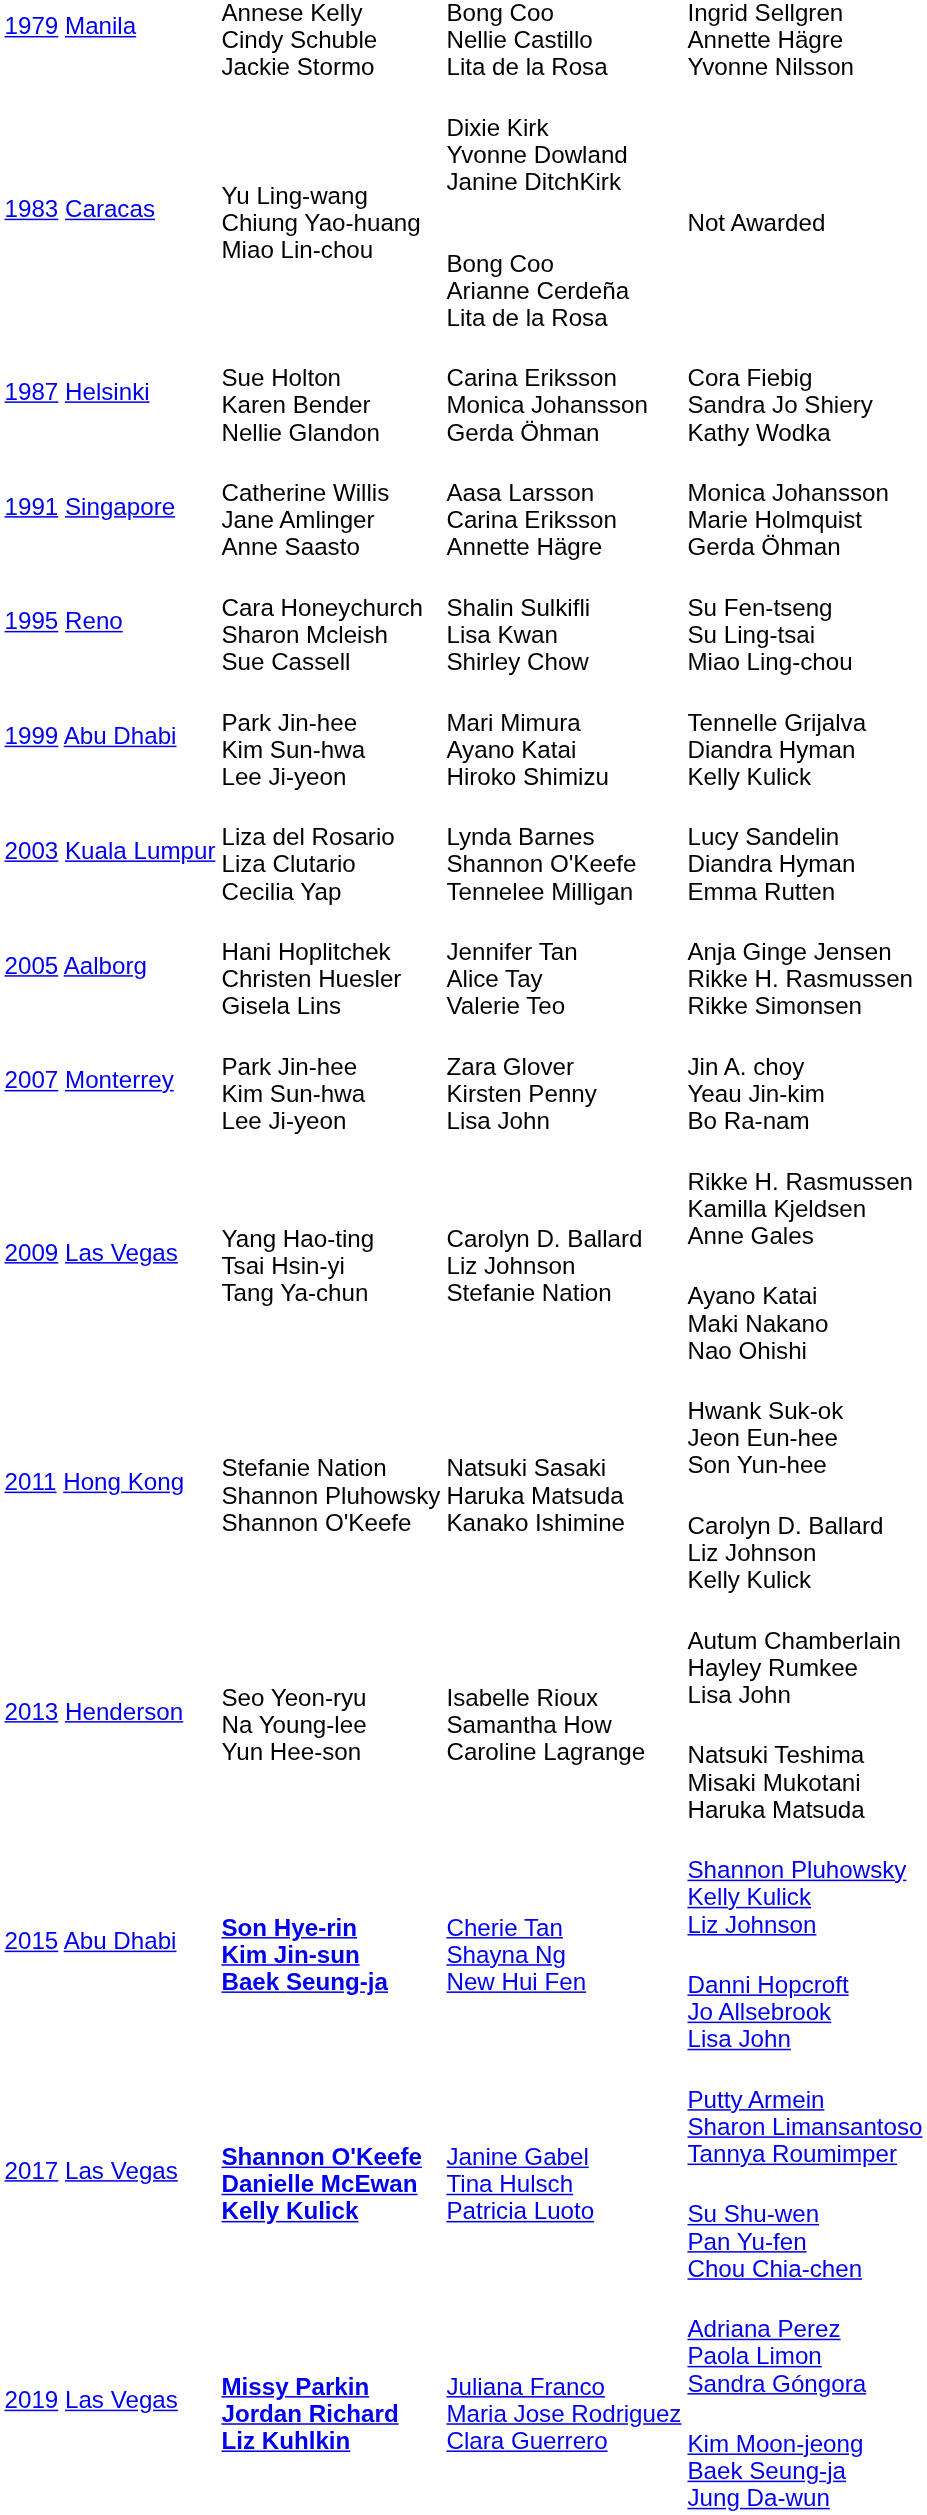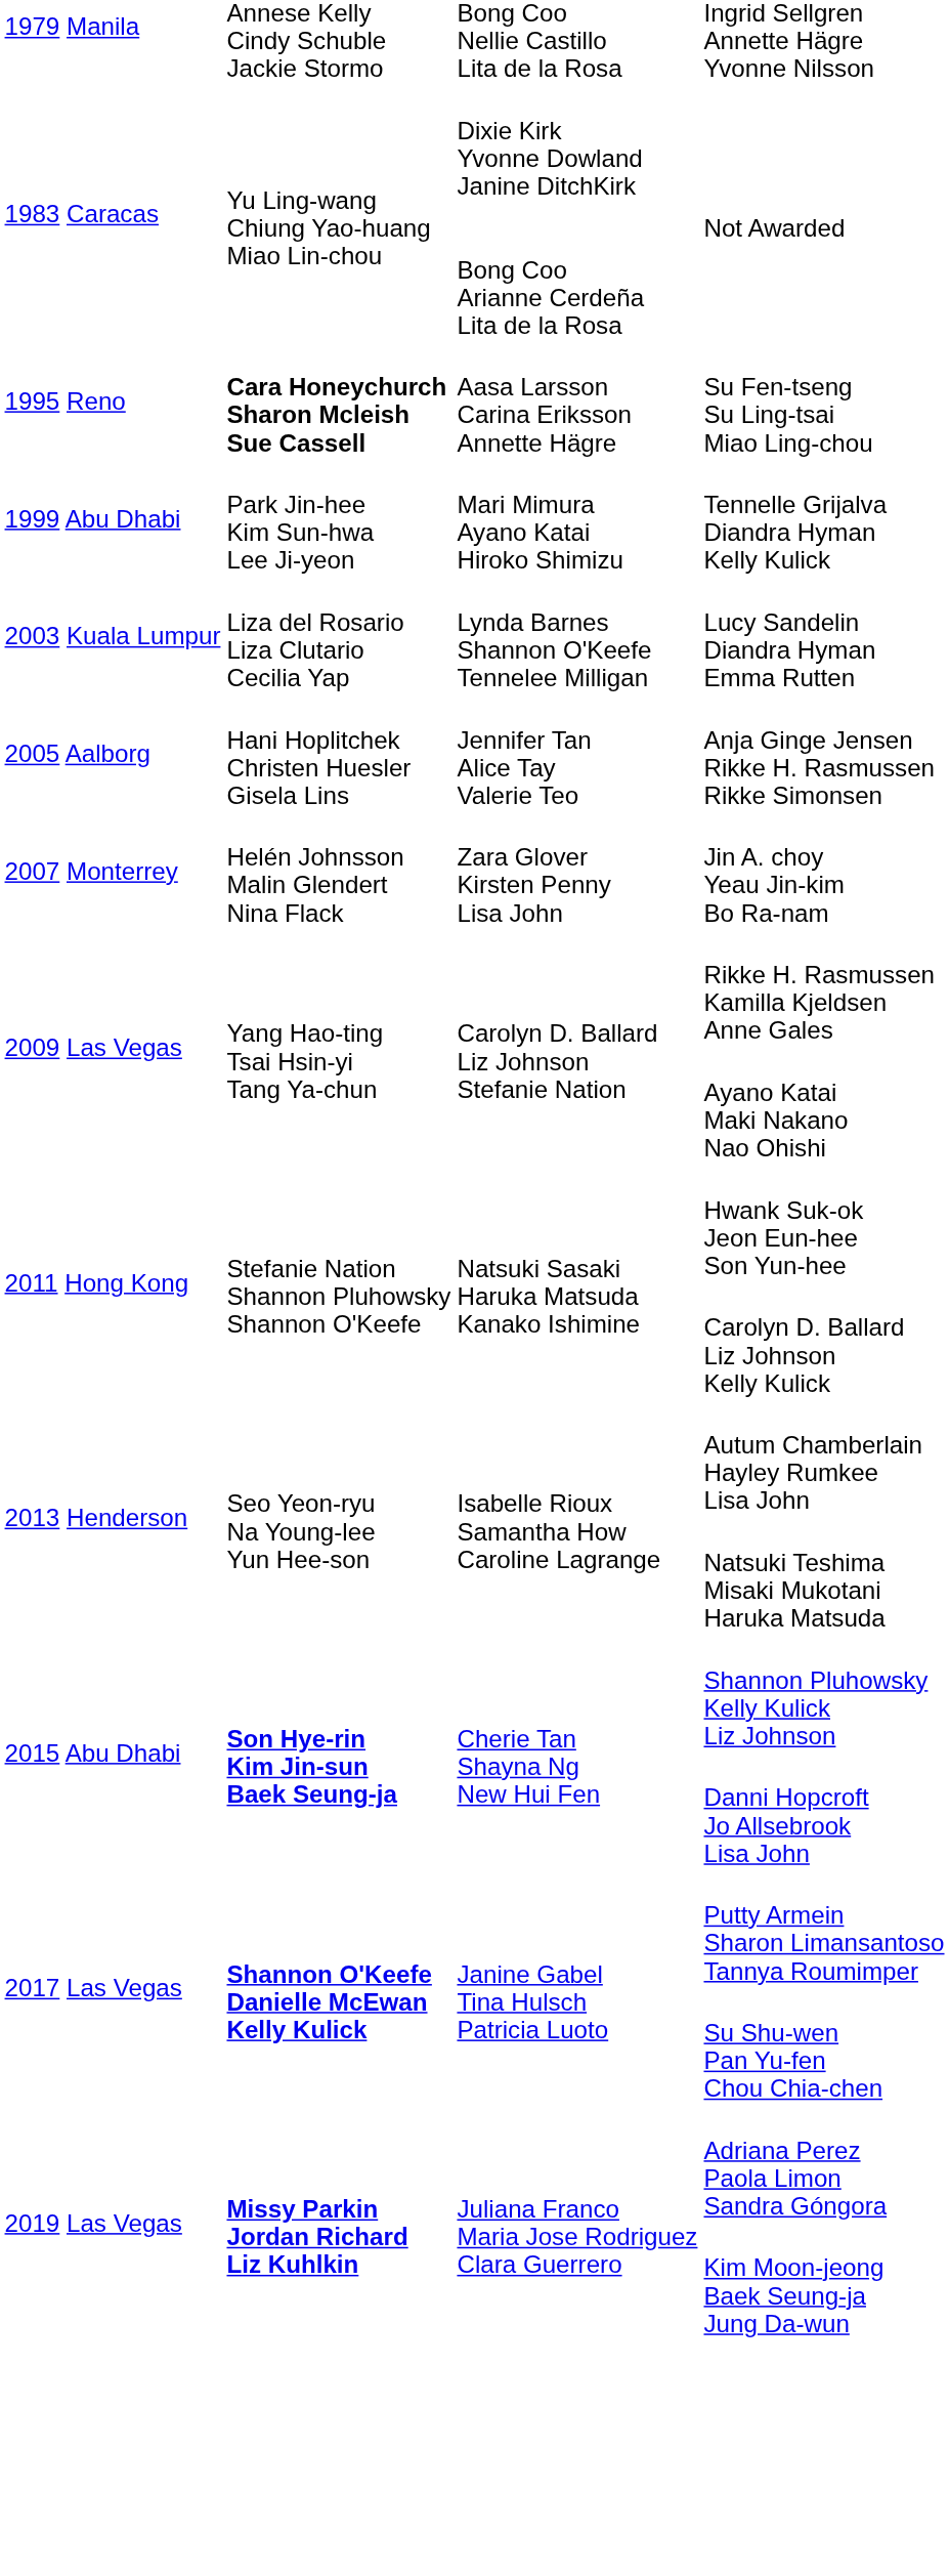- row: 1987 Helsinki | Sue Holton Karen Bender Nellie Glandon | Carina Eriksson Monica Johansson Gerda Öhman | Cora Fiebig Sandra Jo Shiery Kathy Wodka
- row: 1991 Singapore | Catherine Willis Jane Amlinger Anne Saasto | Aasa Larsson Carina Eriksson Annette Hägre | Monica Johansson Marie Holmquist Gerda Öhman
Su Fen-tseng Su Ling-tsai Miao Ling-chou | column 2: normal -> bold
Su Fen-tseng Su Ling-tsai Miao Ling-chou | column 3: Shalin Sulkifli Lisa Kwan Shirley Chow -> Aasa Larsson Carina Eriksson Annette Hägre
Jin A. choy Yeau Jin-kim Bo Ra-nam | column 2: Park Jin-hee Kim Sun-hwa Lee Ji-yeon -> Helén Johnsson Malin Glendert Nina Flack
